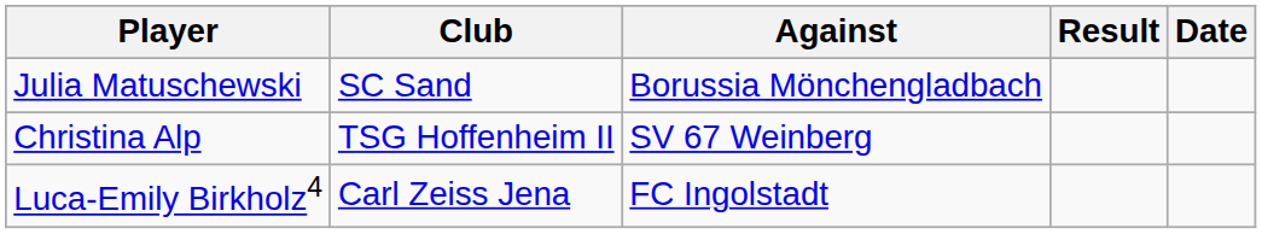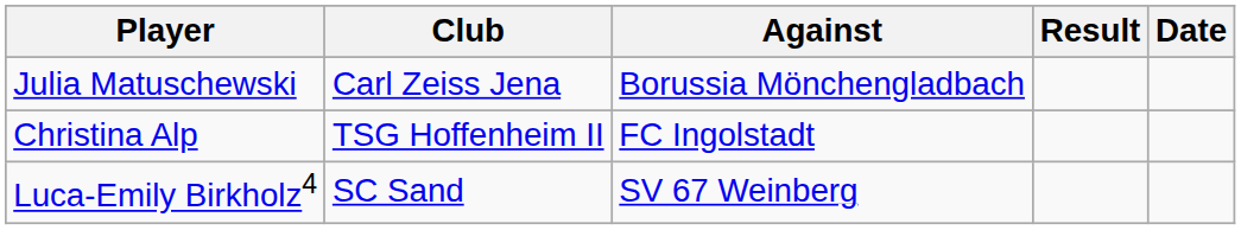Julia Matuschewski | Club: SC Sand -> Carl Zeiss Jena
Christina Alp | Against: SV 67 Weinberg -> FC Ingolstadt
Luca-Emily Birkholz4 | Club: Carl Zeiss Jena -> SC Sand
Luca-Emily Birkholz4 | Against: FC Ingolstadt -> SV 67 Weinberg
